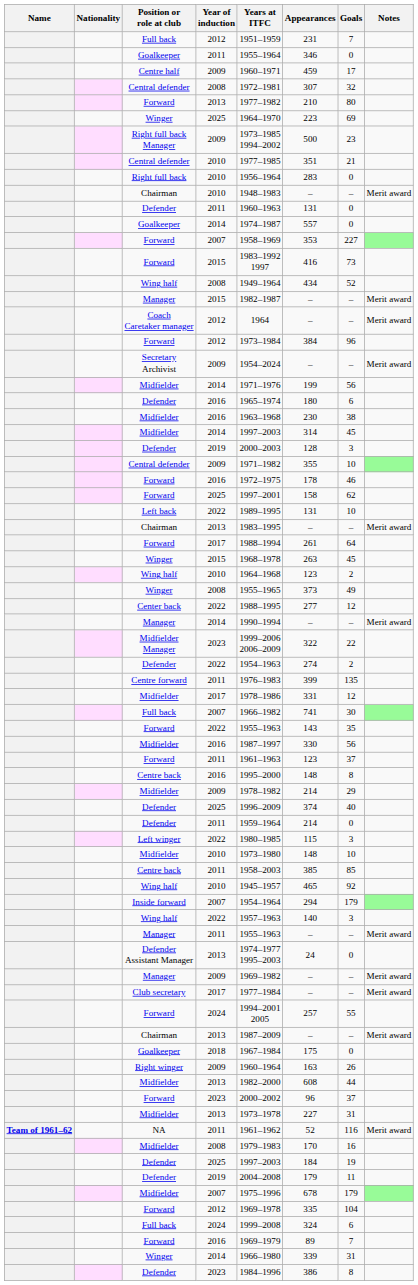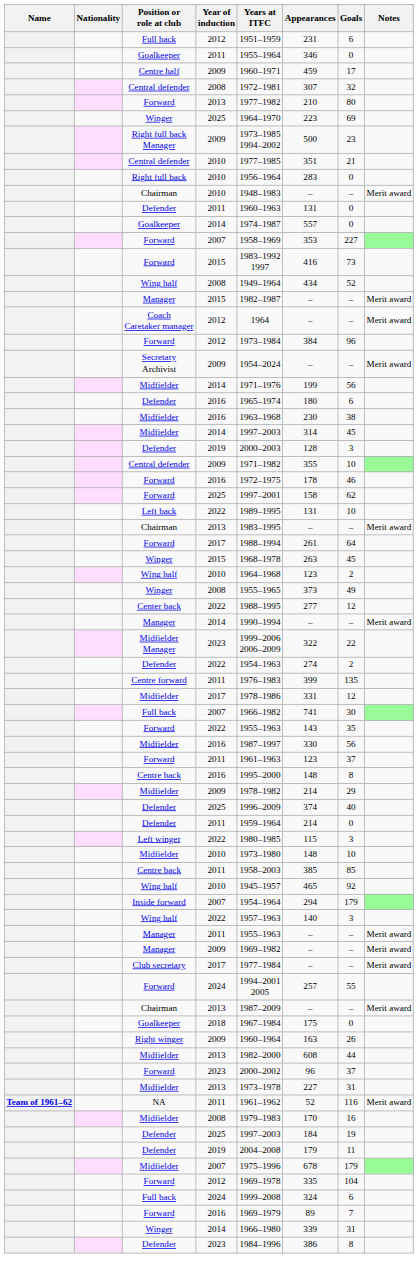Full back / 2012 | Goals: 7 -> 6
- row: Defender Assistant Manager | 2013 | 1974–1977 1995–2003 | 24 | 0
